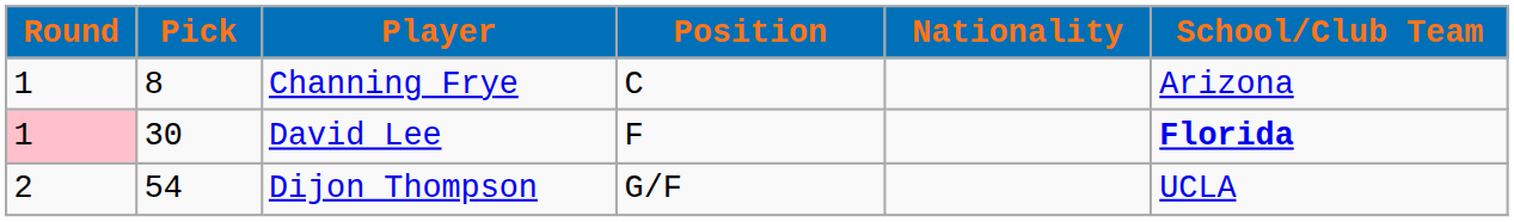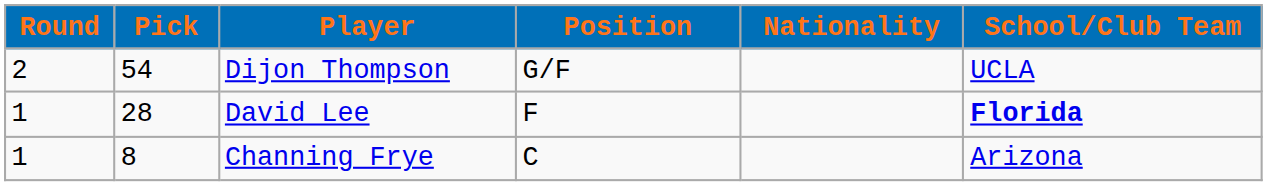rows swapped: Channing Frye <-> Dijon Thompson
David Lee | Round: pink background -> no background
David Lee | Pick: 30 -> 28
